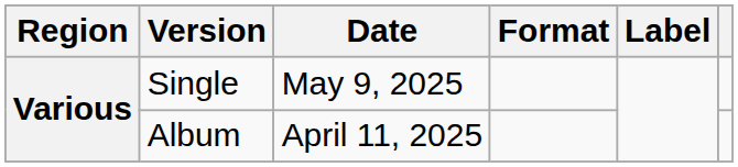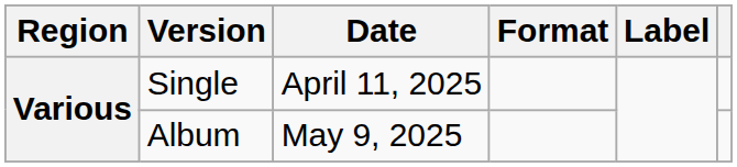Single | Date: May 9, 2025 -> April 11, 2025
Album | Date: April 11, 2025 -> May 9, 2025
